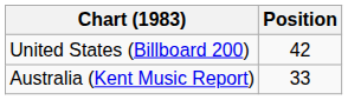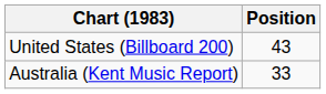United States (Billboard 200) | Position: 42 -> 43
